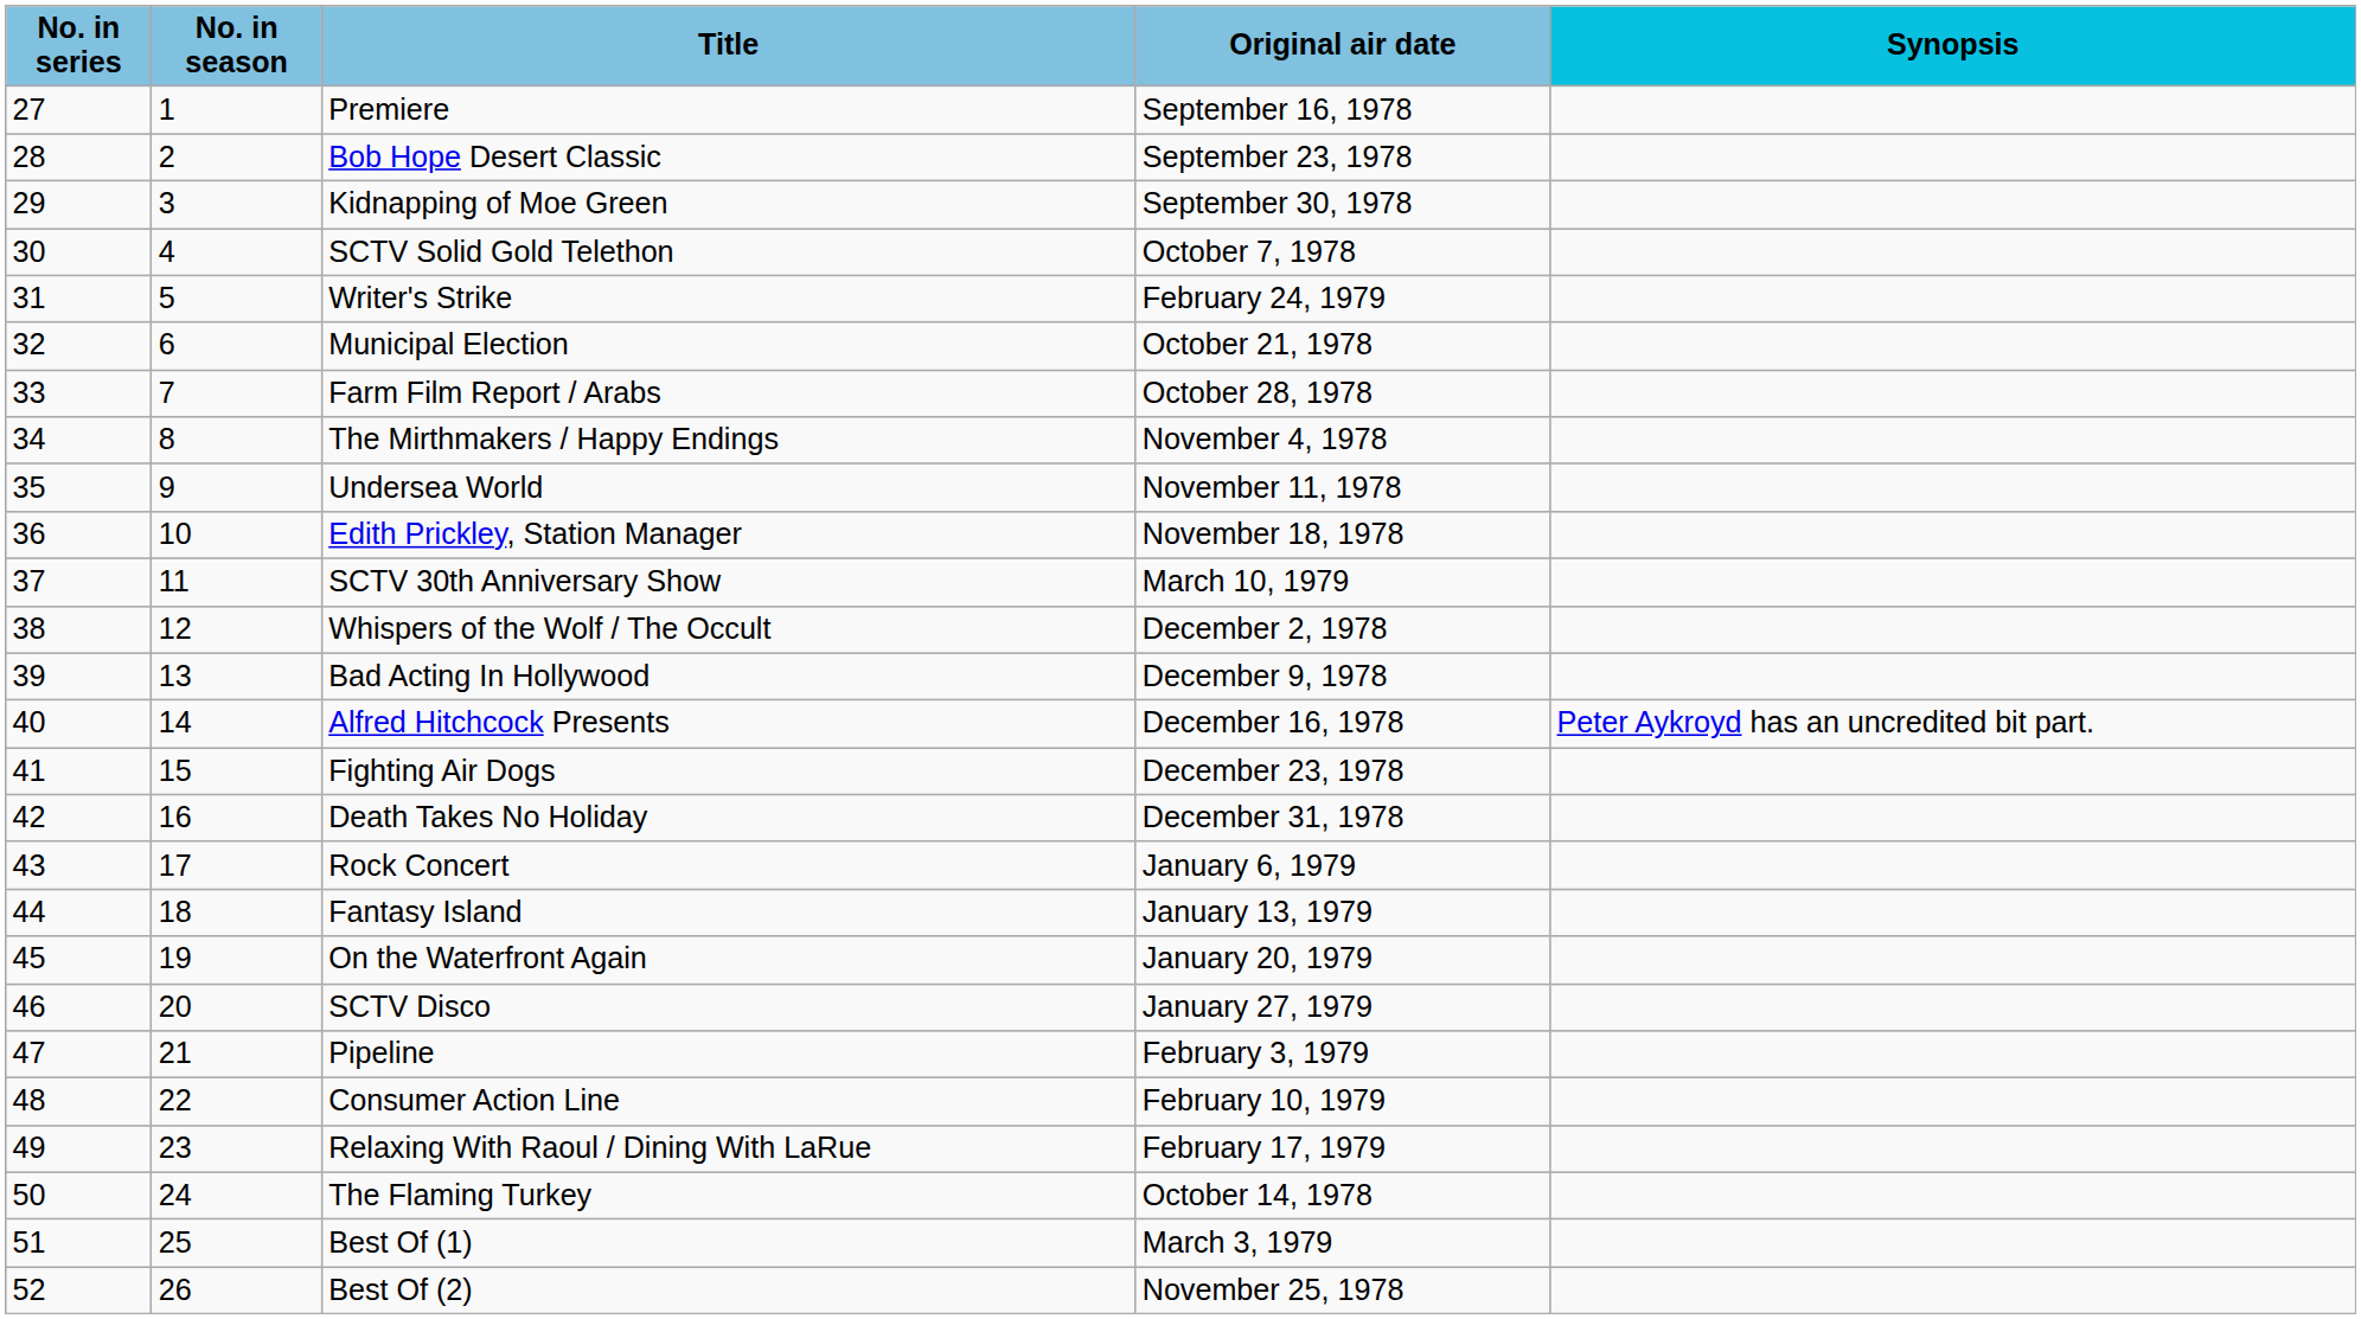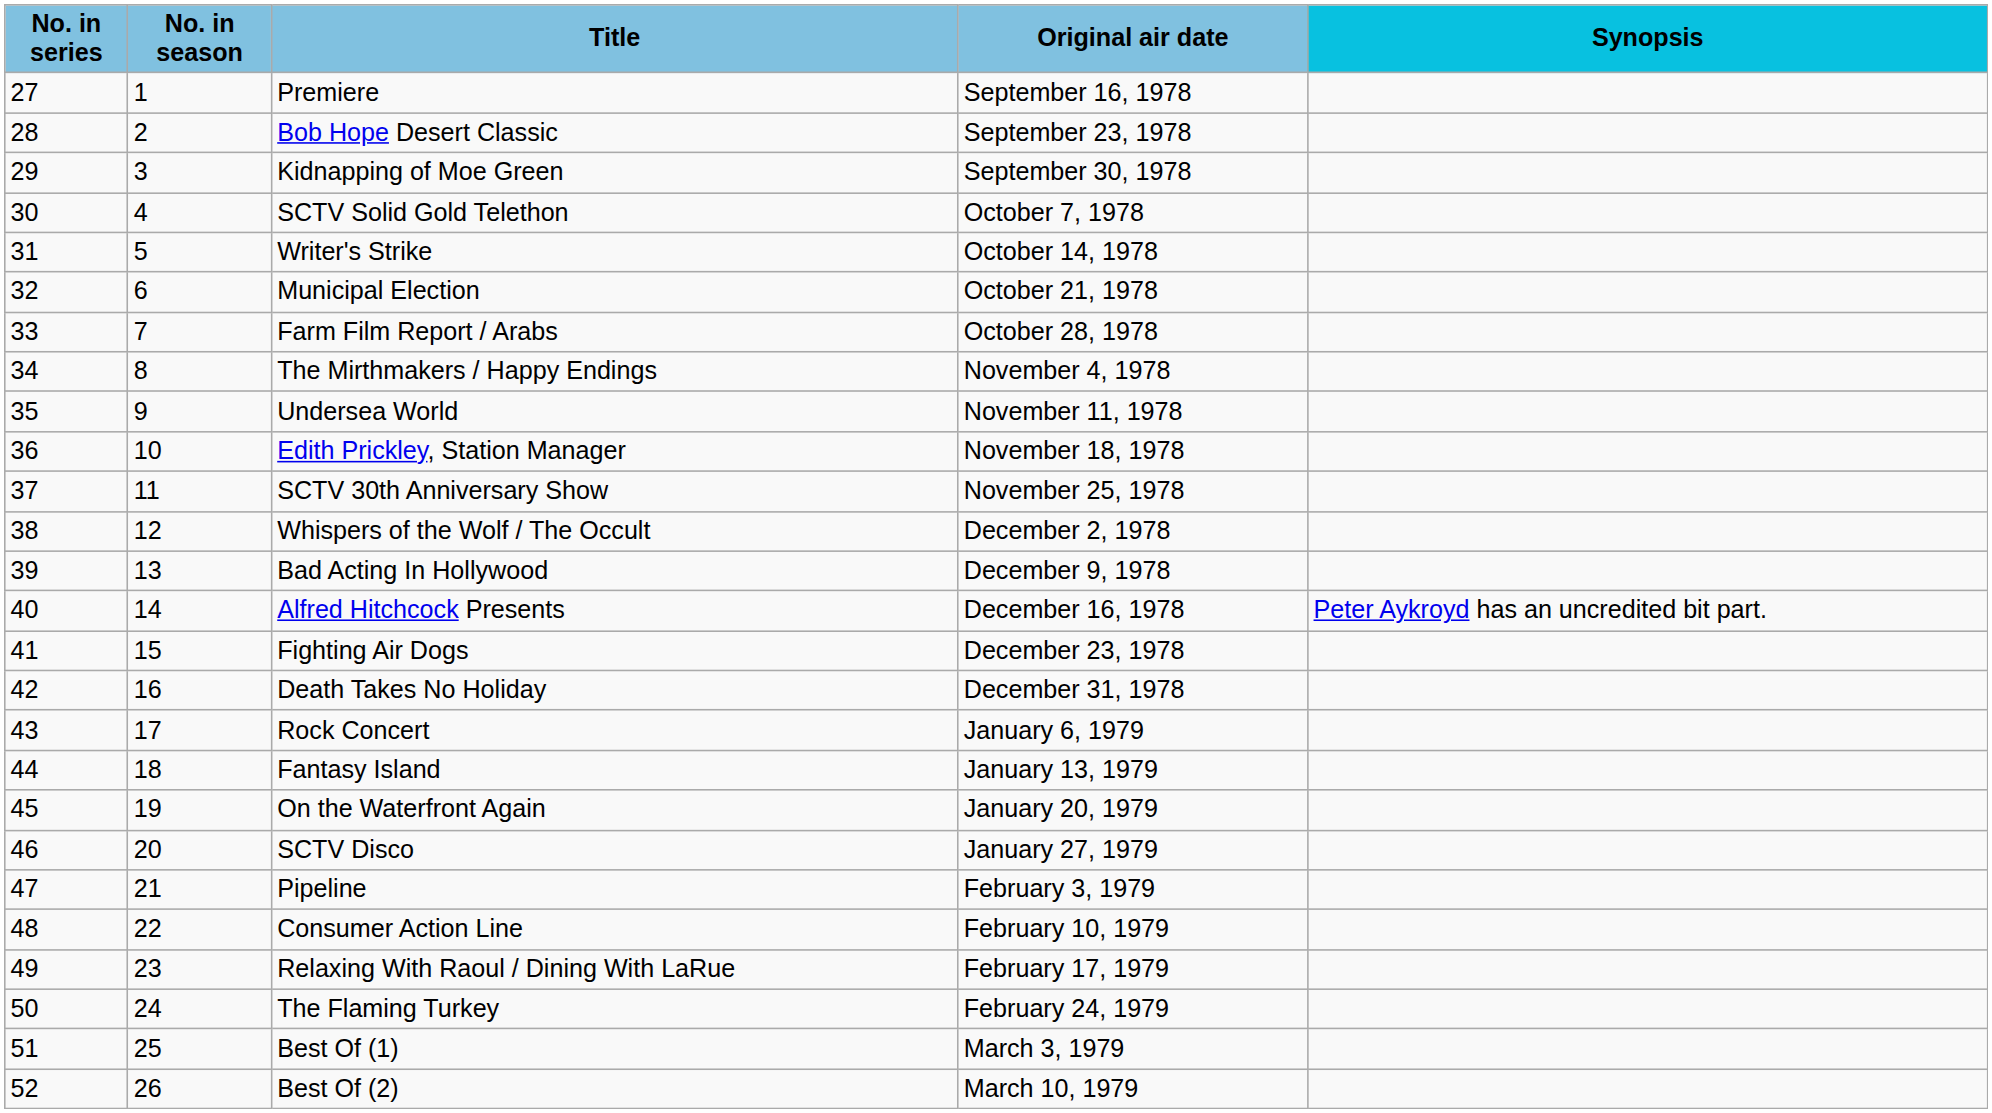Writer's Strike | Original air date: February 24, 1979 -> October 14, 1978
SCTV 30th Anniversary Show | Original air date: March 10, 1979 -> November 25, 1978
The Flaming Turkey | Original air date: October 14, 1978 -> February 24, 1979
Best Of (2) | Original air date: November 25, 1978 -> March 10, 1979
